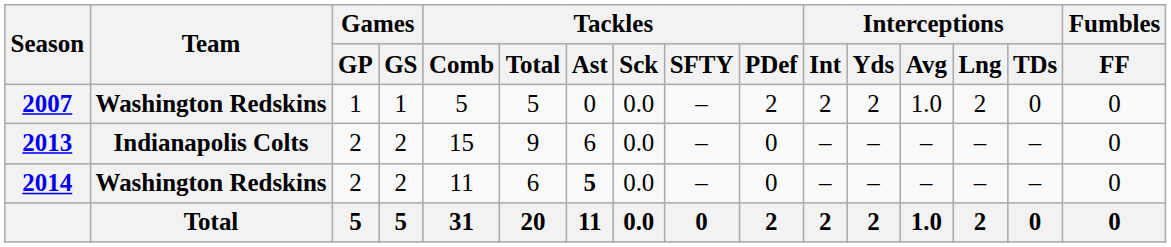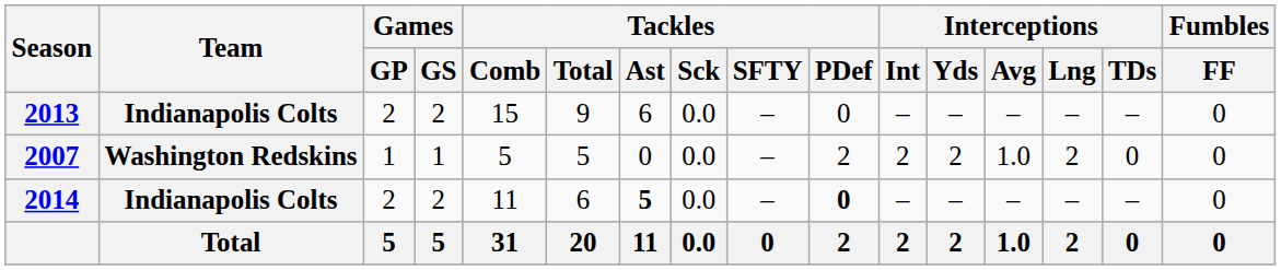rows swapped: 2007 <-> 2013
2014 | Team: Washington Redskins -> Indianapolis Colts
2014 | Tackles / PDef: normal -> bold
